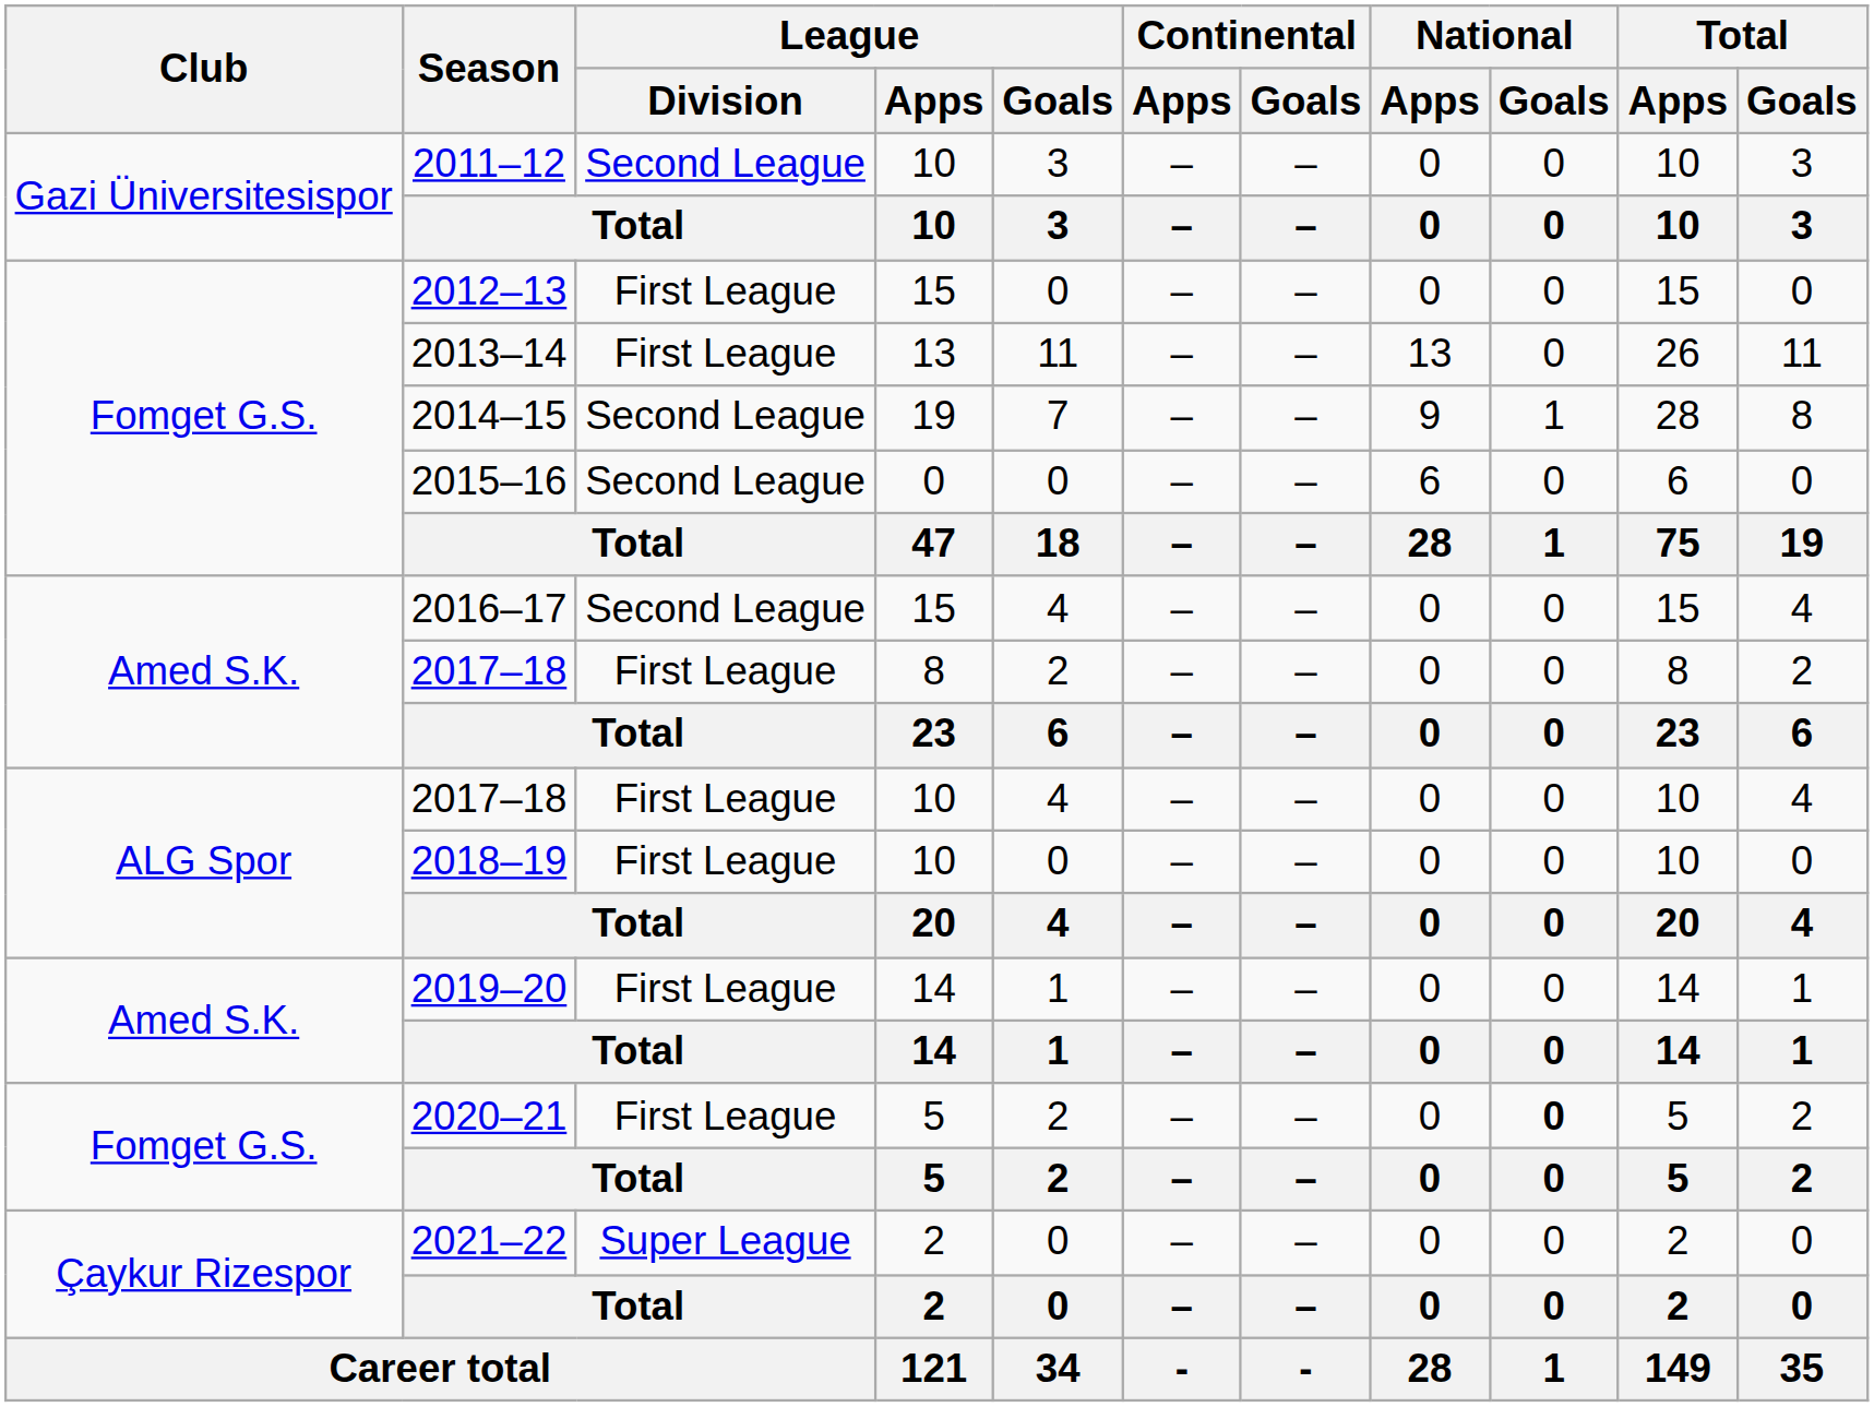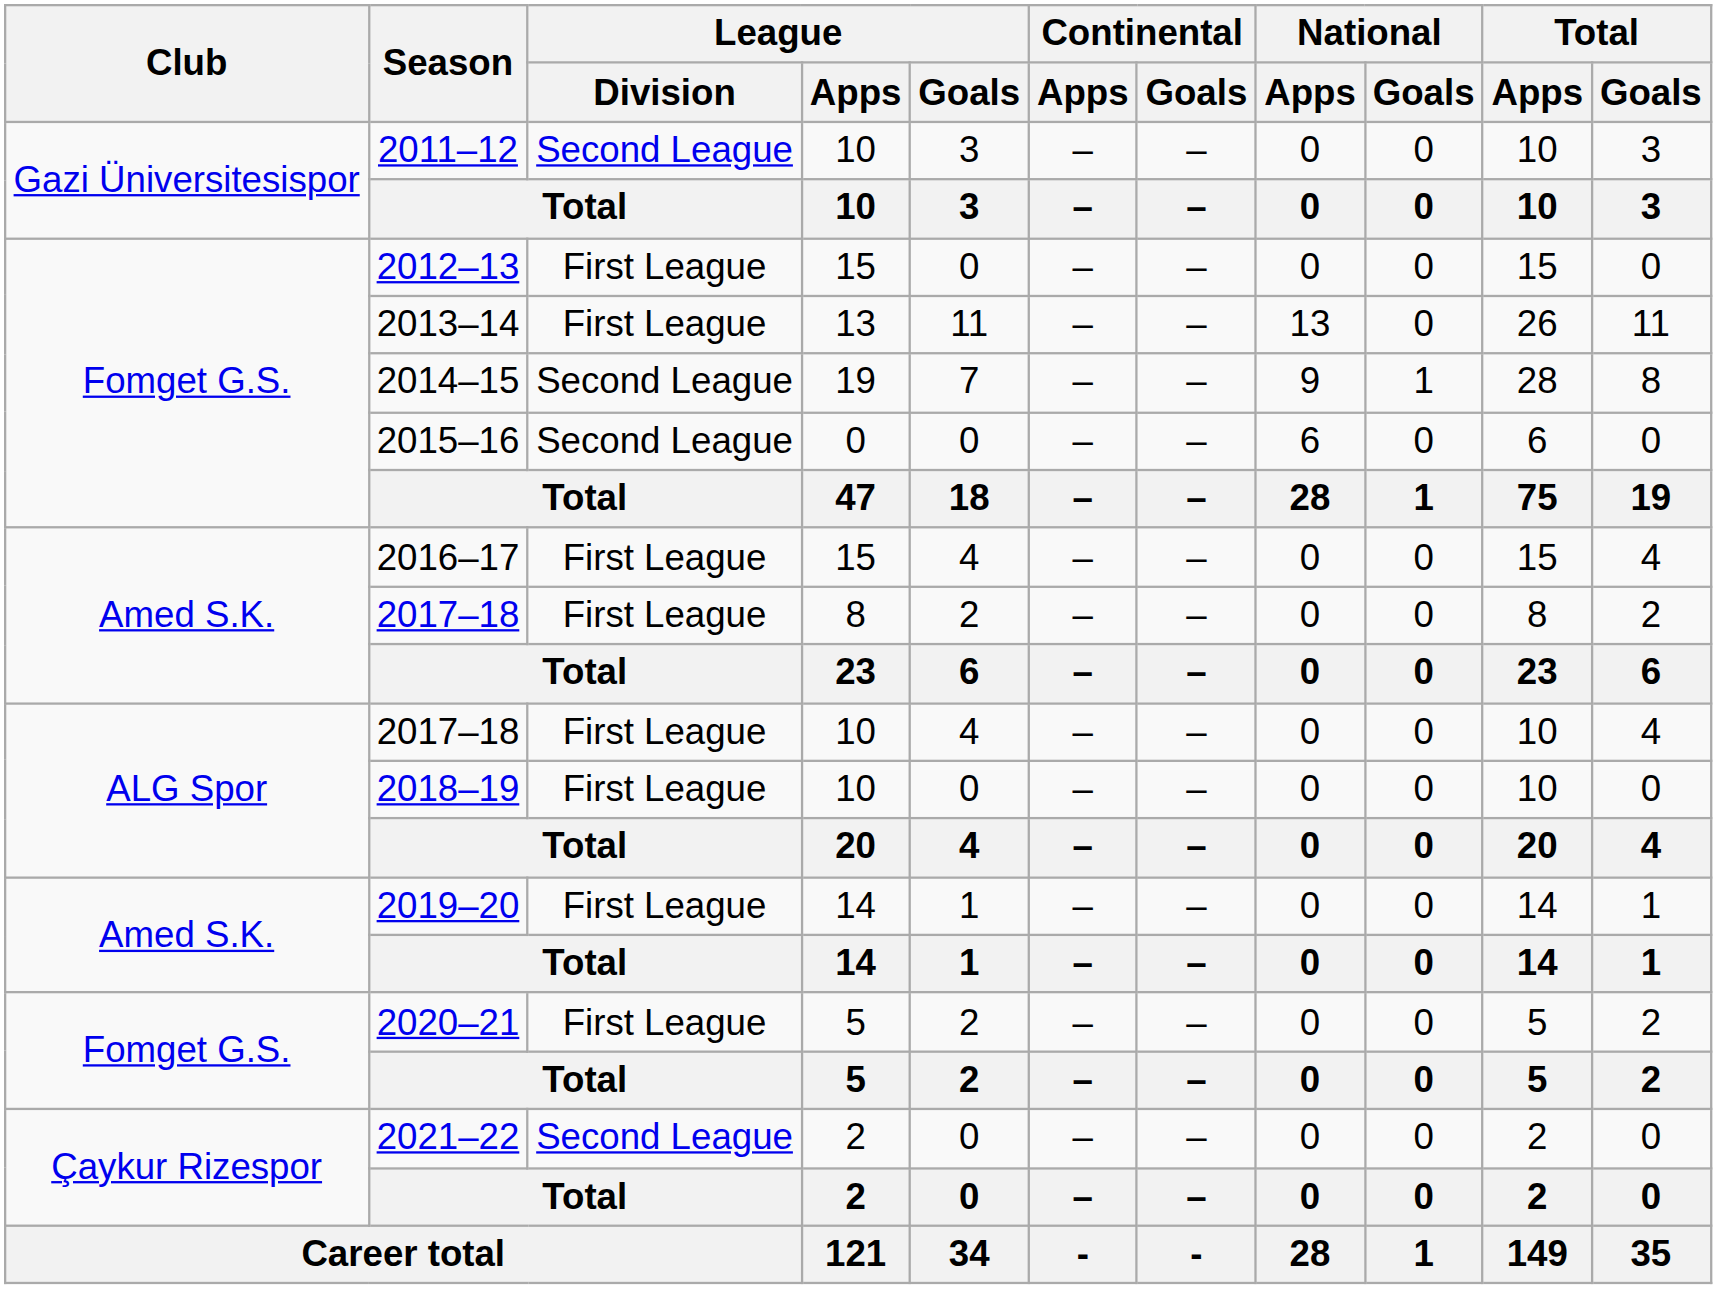2016–17 | League / Division: Second League -> First League
2020–21 | National / Goals: bold -> normal
2021–22 | League / Division: Super League -> Second League
